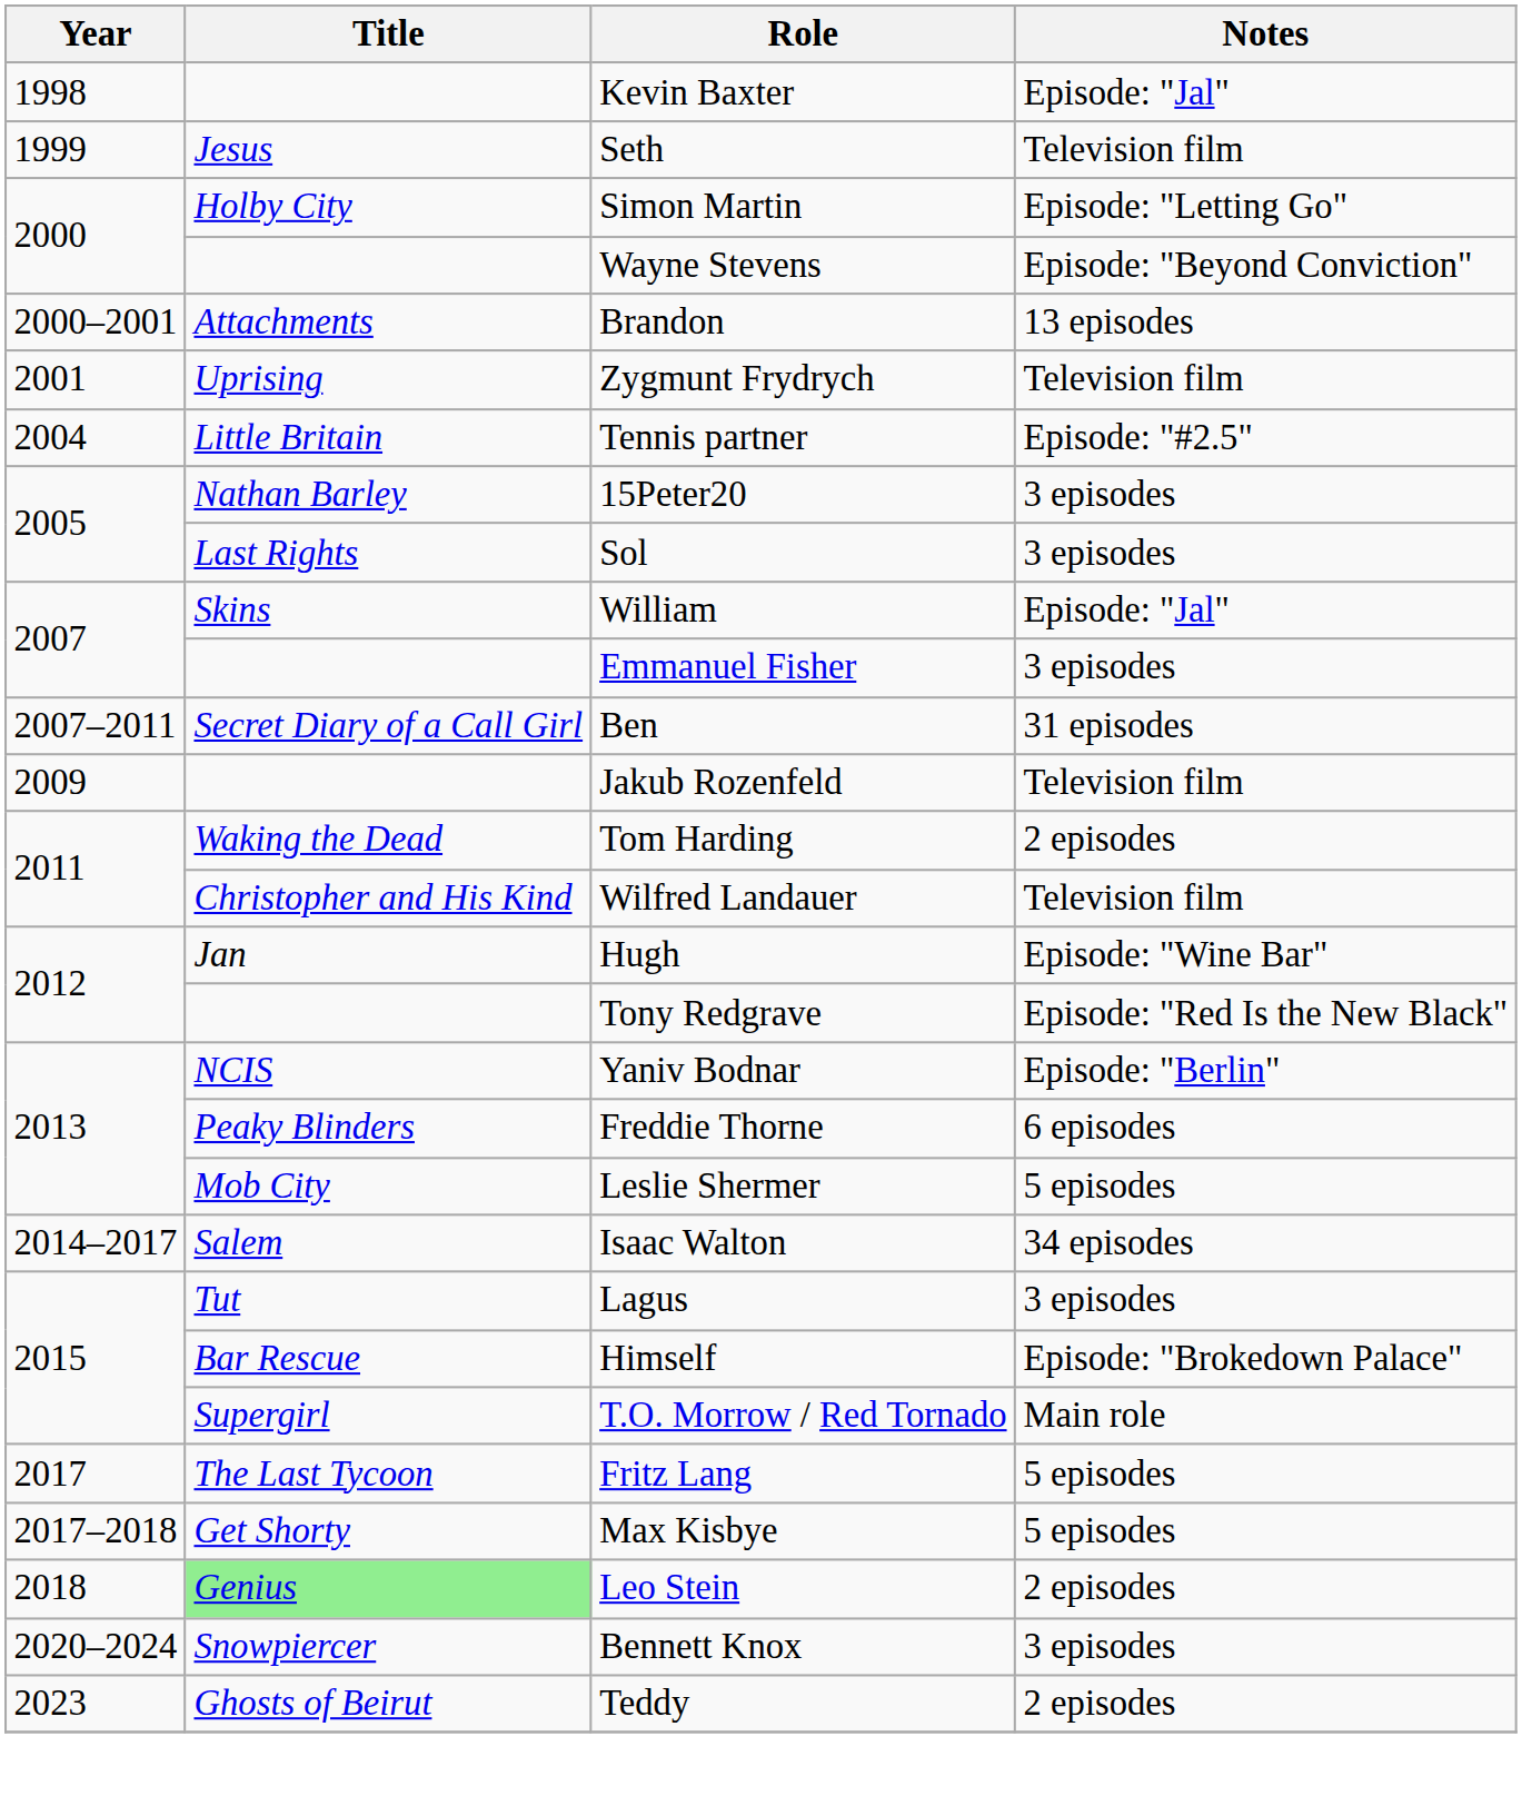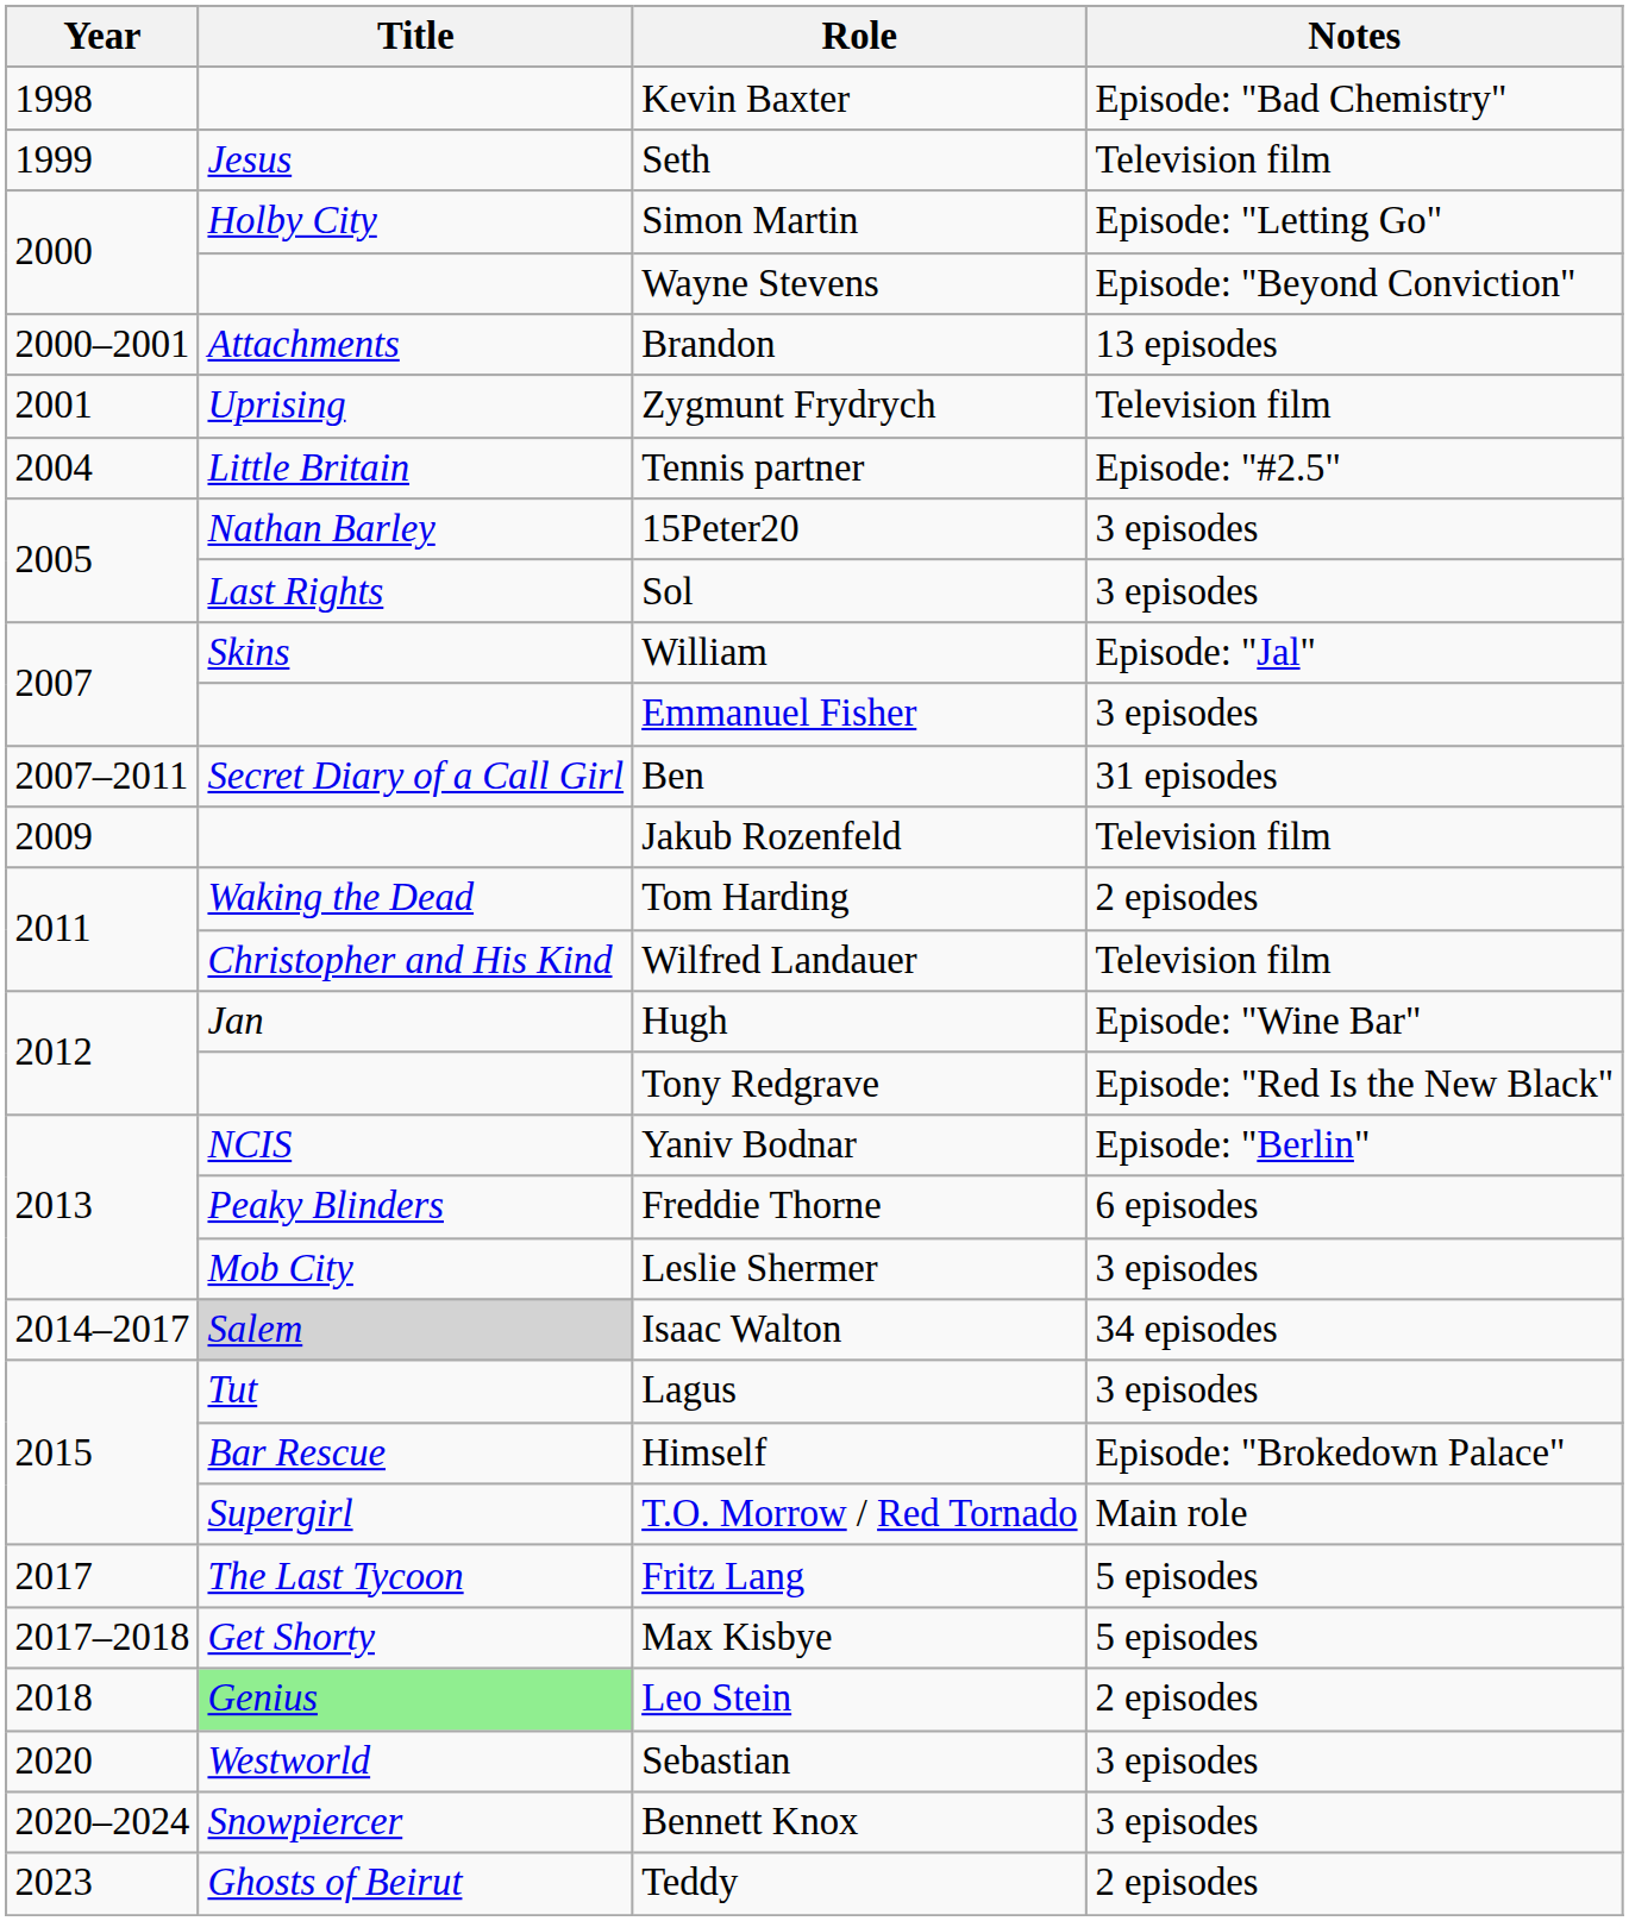Kevin Baxter | Notes: Episode: "Jal" -> Episode: "Bad Chemistry"
Leslie Shermer | Notes: 5 episodes -> 3 episodes
Isaac Walton | Title: no background -> lightgrey background
+ row: 2020 | Westworld | Sebastian | 3 episodes
